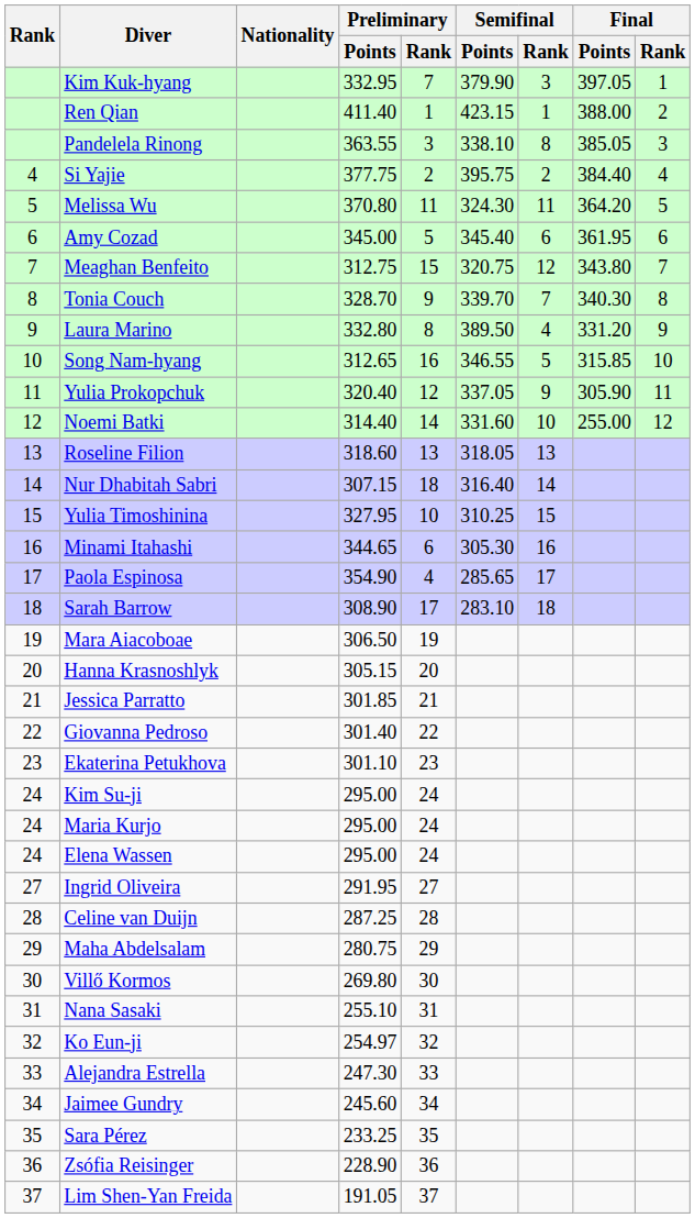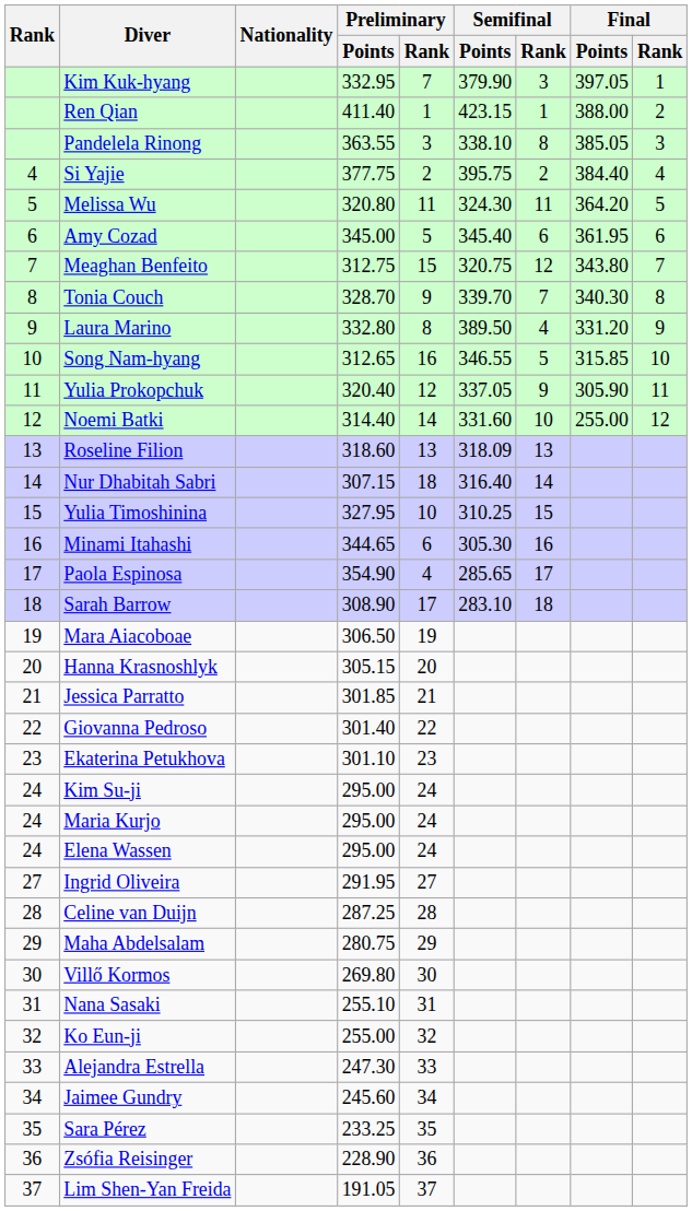Melissa Wu | Preliminary / Points: 370.80 -> 320.80
Roseline Filion | Semifinal / Points: 318.05 -> 318.09
Ko Eun-ji | Preliminary / Points: 254.97 -> 255.00
